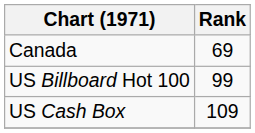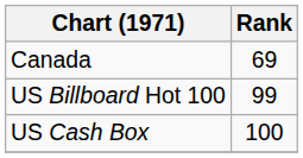US Cash Box | Rank: 109 -> 100
